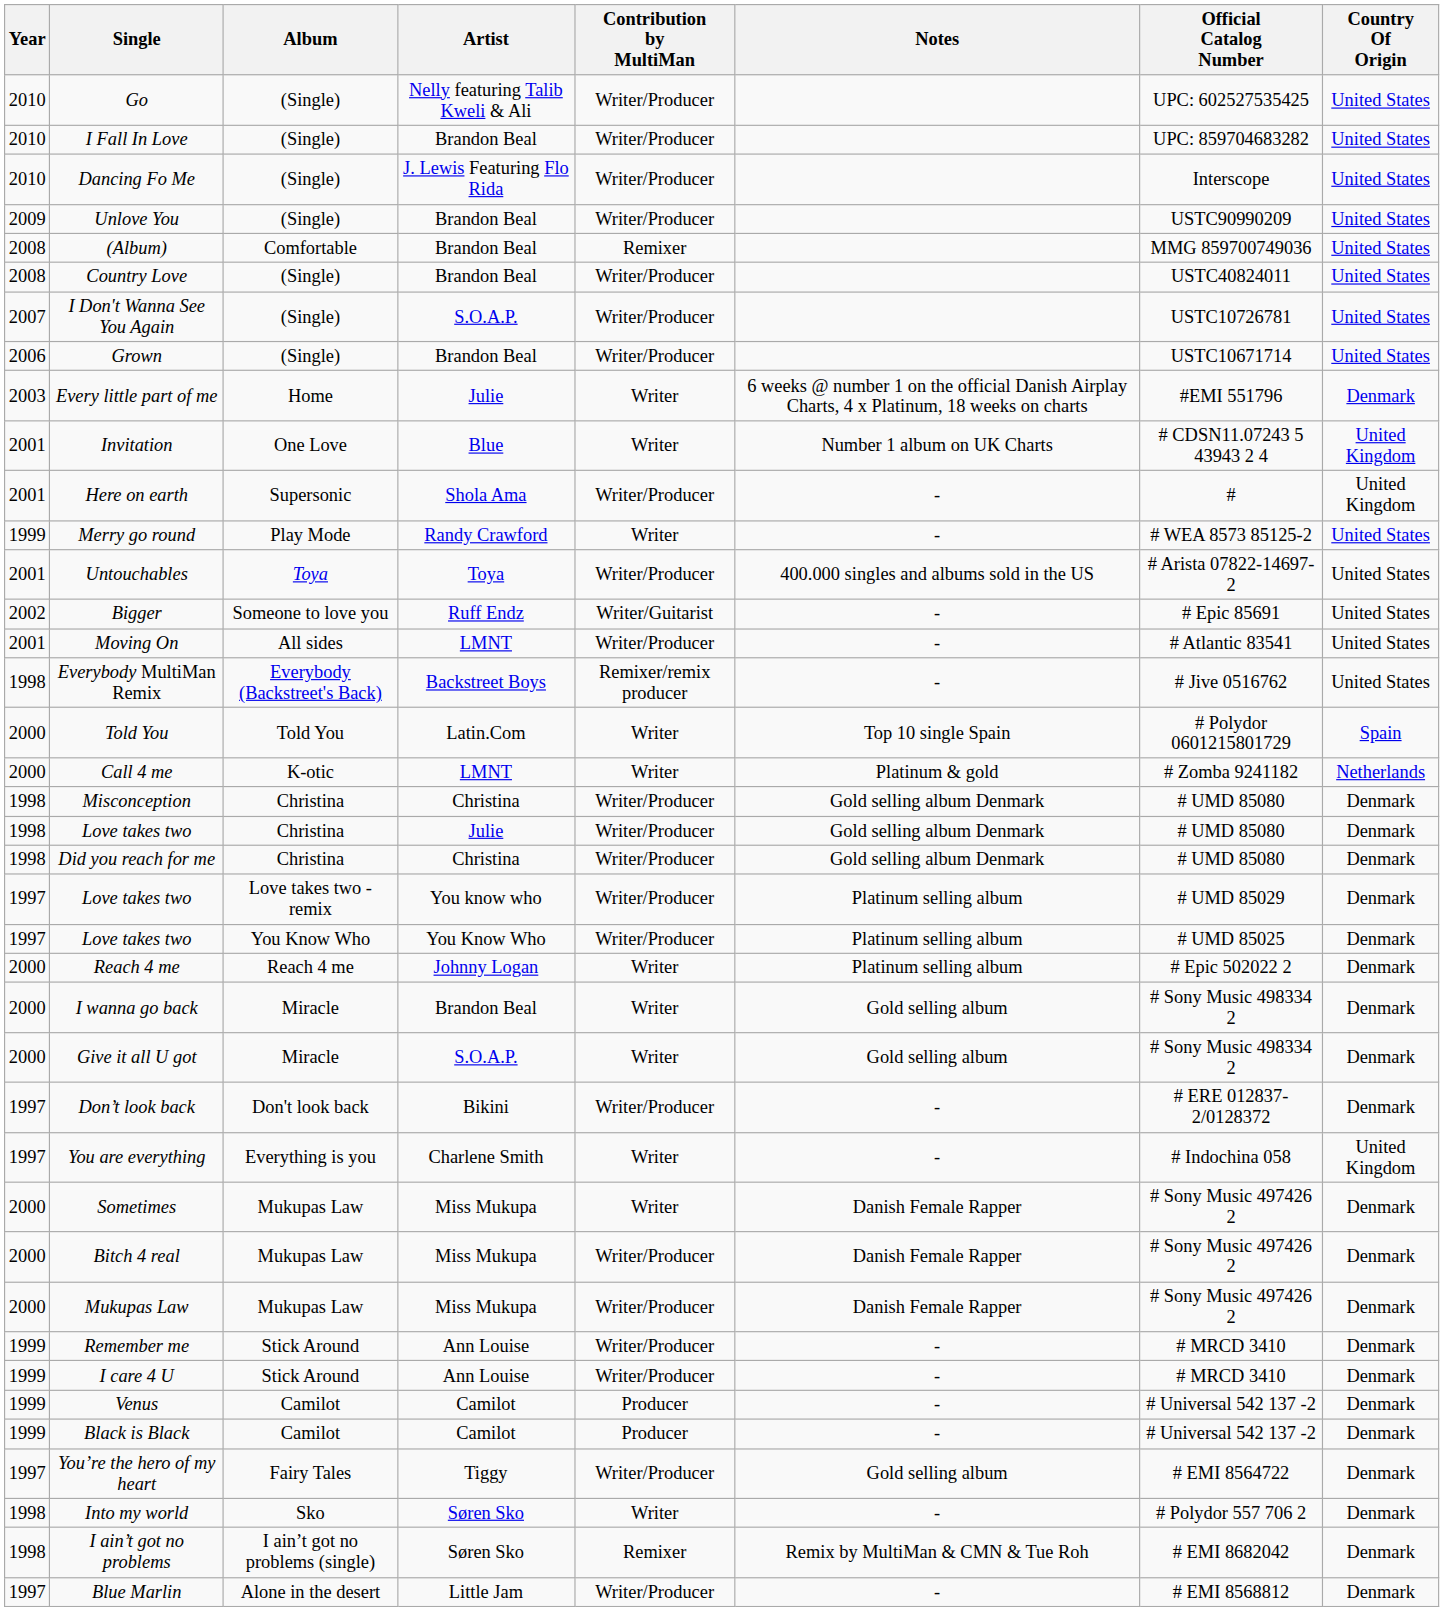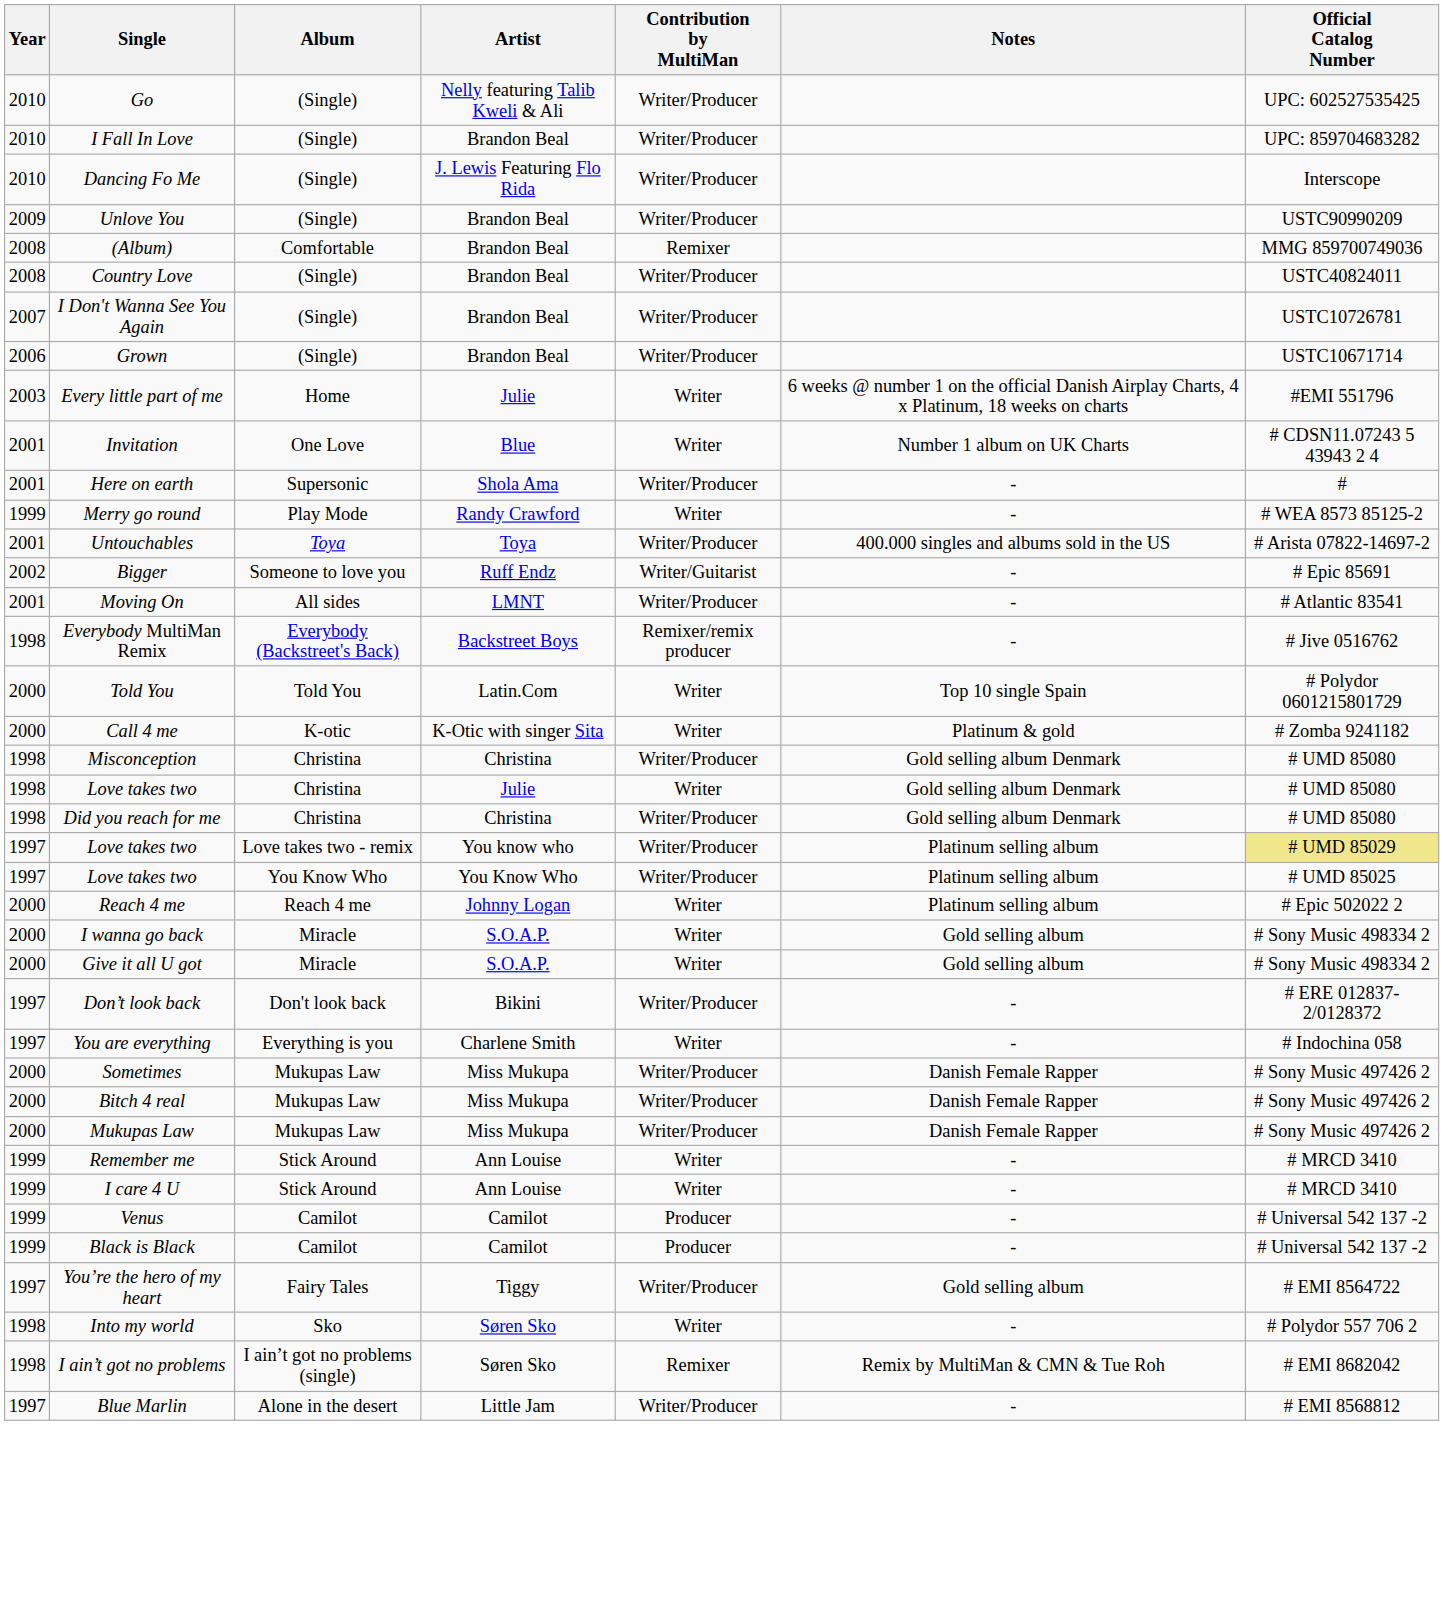- column: Country Of Origin | United States | United States | United States | United States | United States | United States | United States | United States | Denmark | United Kingdom | United Kingdom | United States | United States | United States | United States | United States | Spain | Netherlands | Denmark | Denmark | Denmark | Denmark | Denmark | Denmark | Denmark | Denmark | Denmark | United Kingdom | Denmark | Denmark | Denmark | Denmark | Denmark | Denmark | Denmark | Denmark | Denmark | Denmark | Denmark
I Don't Wanna See You Again | Artist: S.O.A.P. -> Brandon Beal
Call 4 me | Artist: LMNT -> K-Otic with singer Sita
Love takes two / Christina | Contribution by MultiMan: Writer/Producer -> Writer
Love takes two / Love takes two - remix | Official Catalog Number: no background -> khaki background
I wanna go back | Artist: Brandon Beal -> S.O.A.P.
Sometimes | Contribution by MultiMan: Writer -> Writer/Producer
Remember me | Contribution by MultiMan: Writer/Producer -> Writer
I care 4 U | Contribution by MultiMan: Writer/Producer -> Writer
